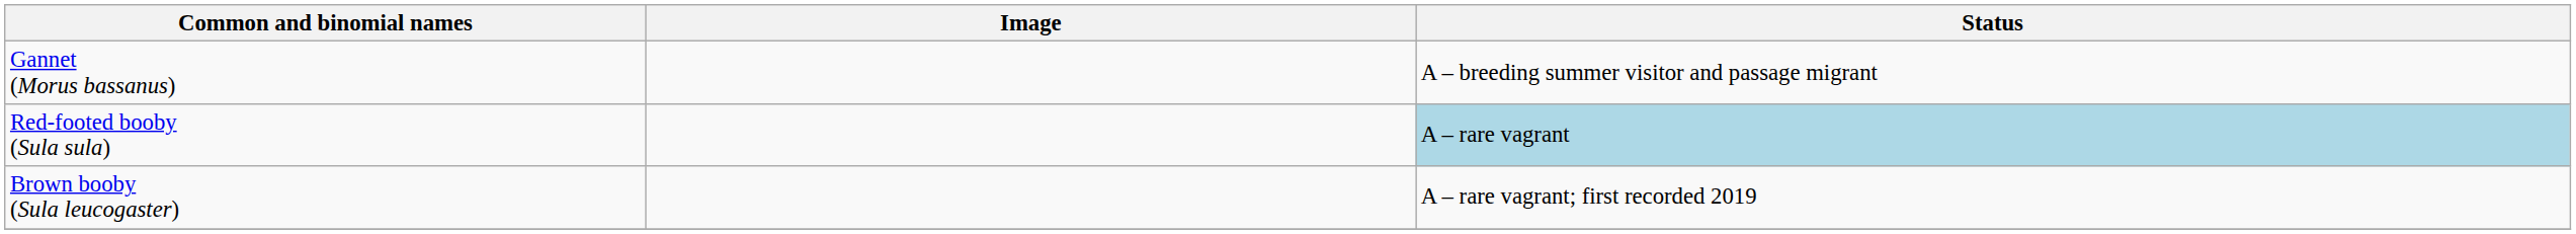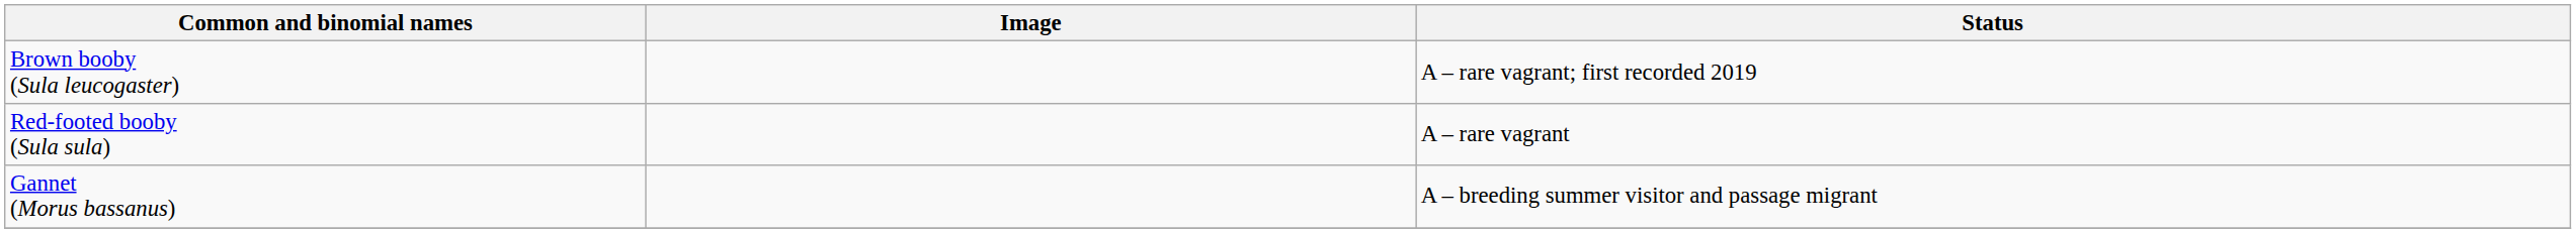rows swapped: Gannet (Morus bassanus) <-> Brown booby (Sula leucogaster)
Red-footed booby (Sula sula) | Status: lightblue background -> no background
